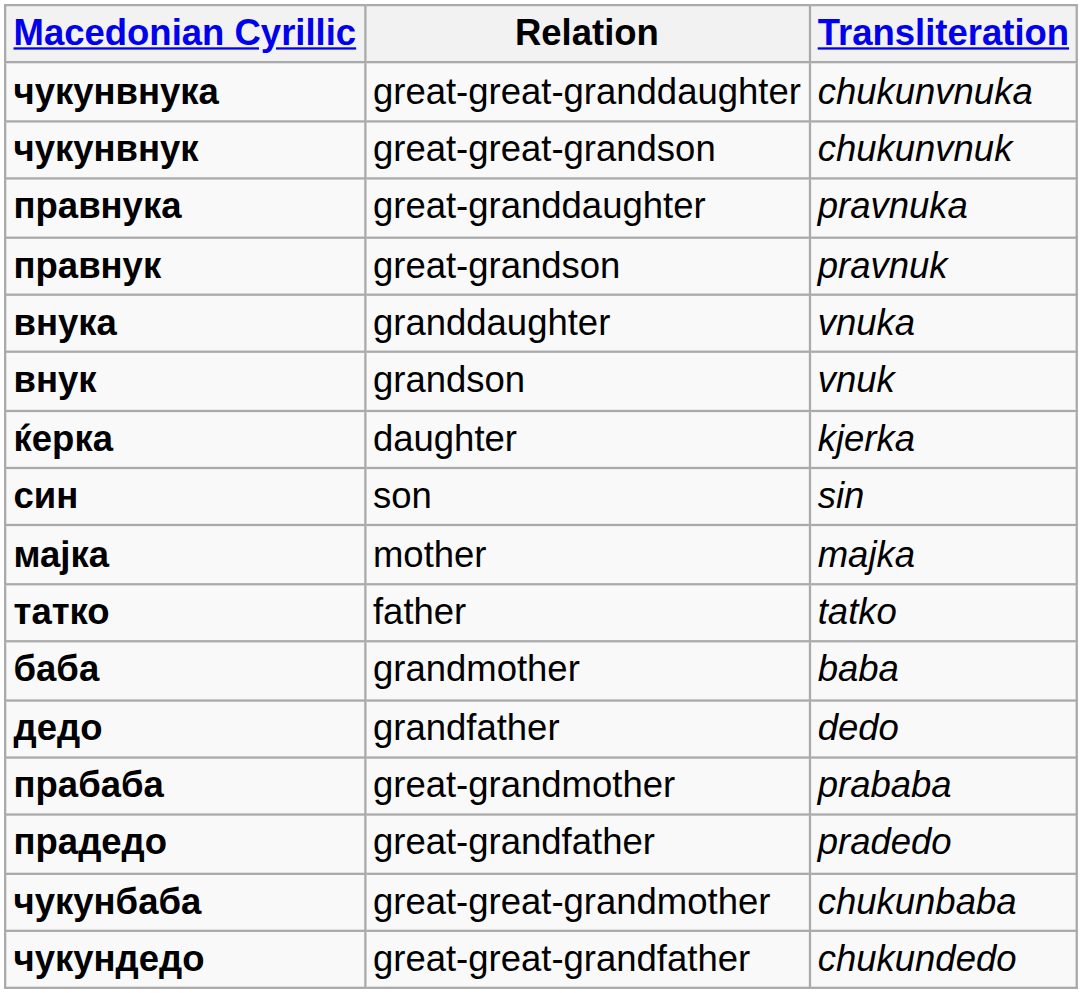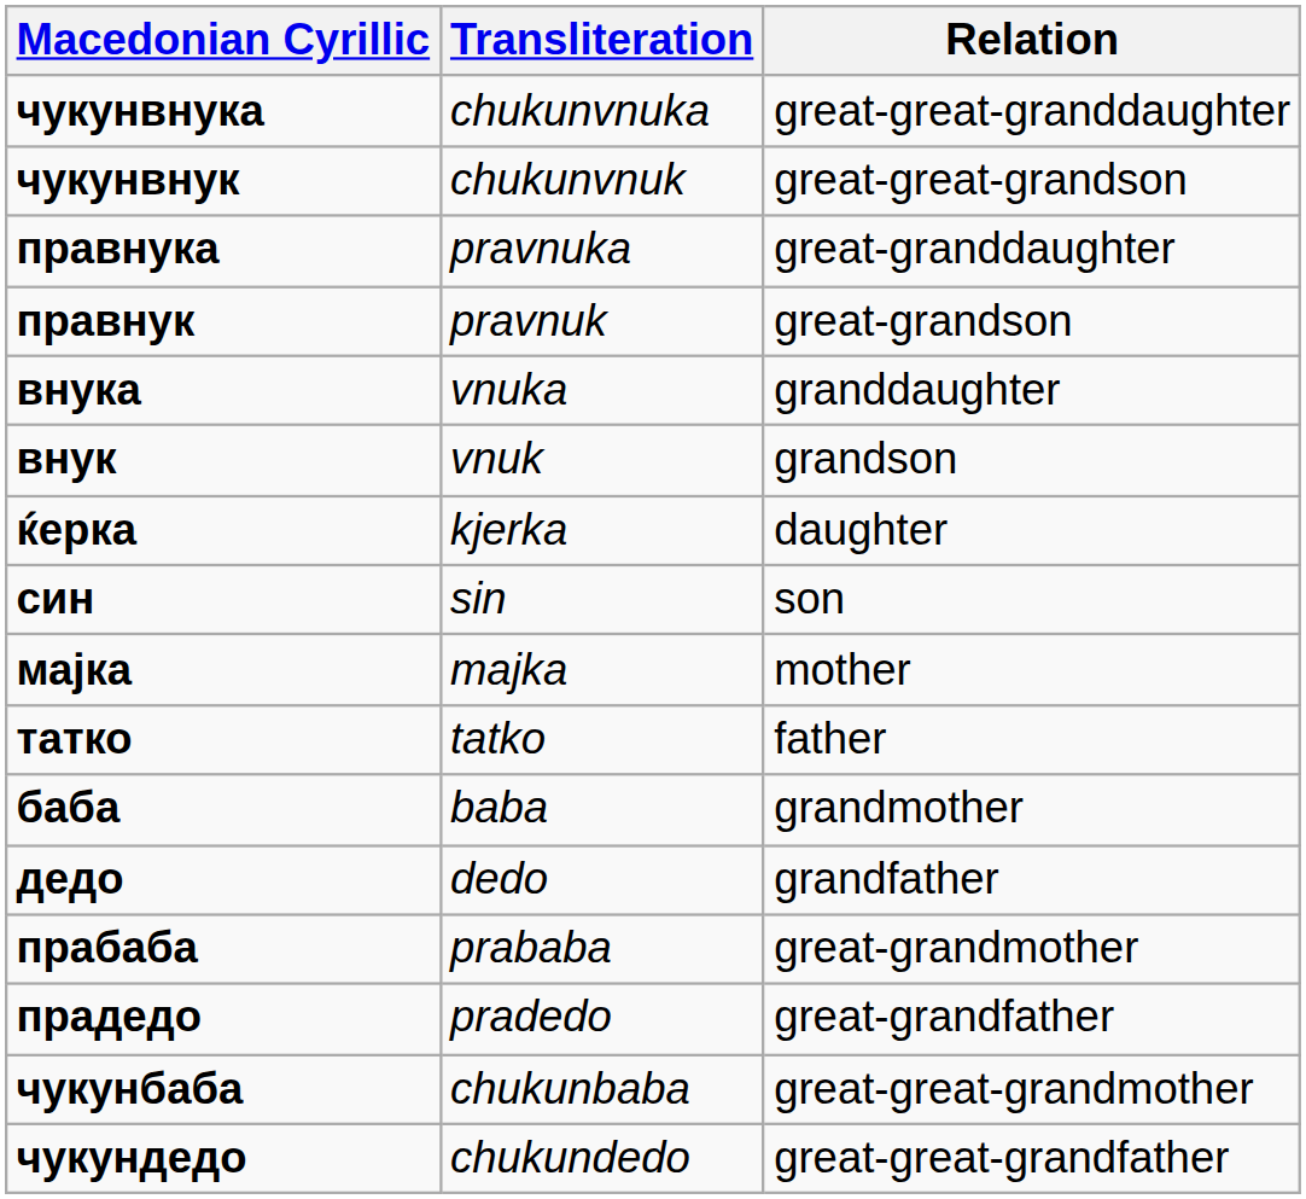columns swapped: Transliteration <-> Relation
